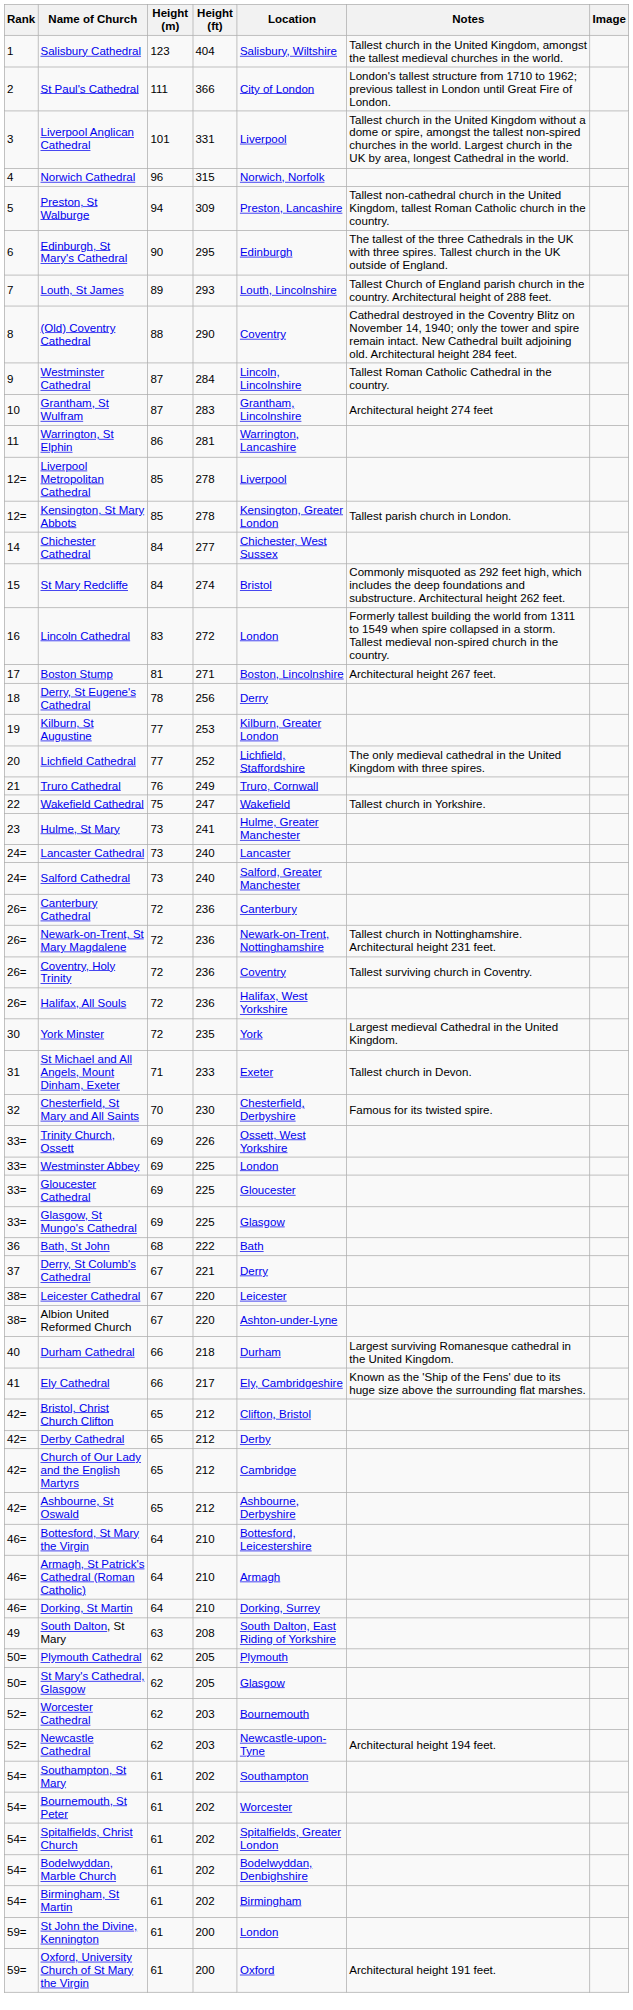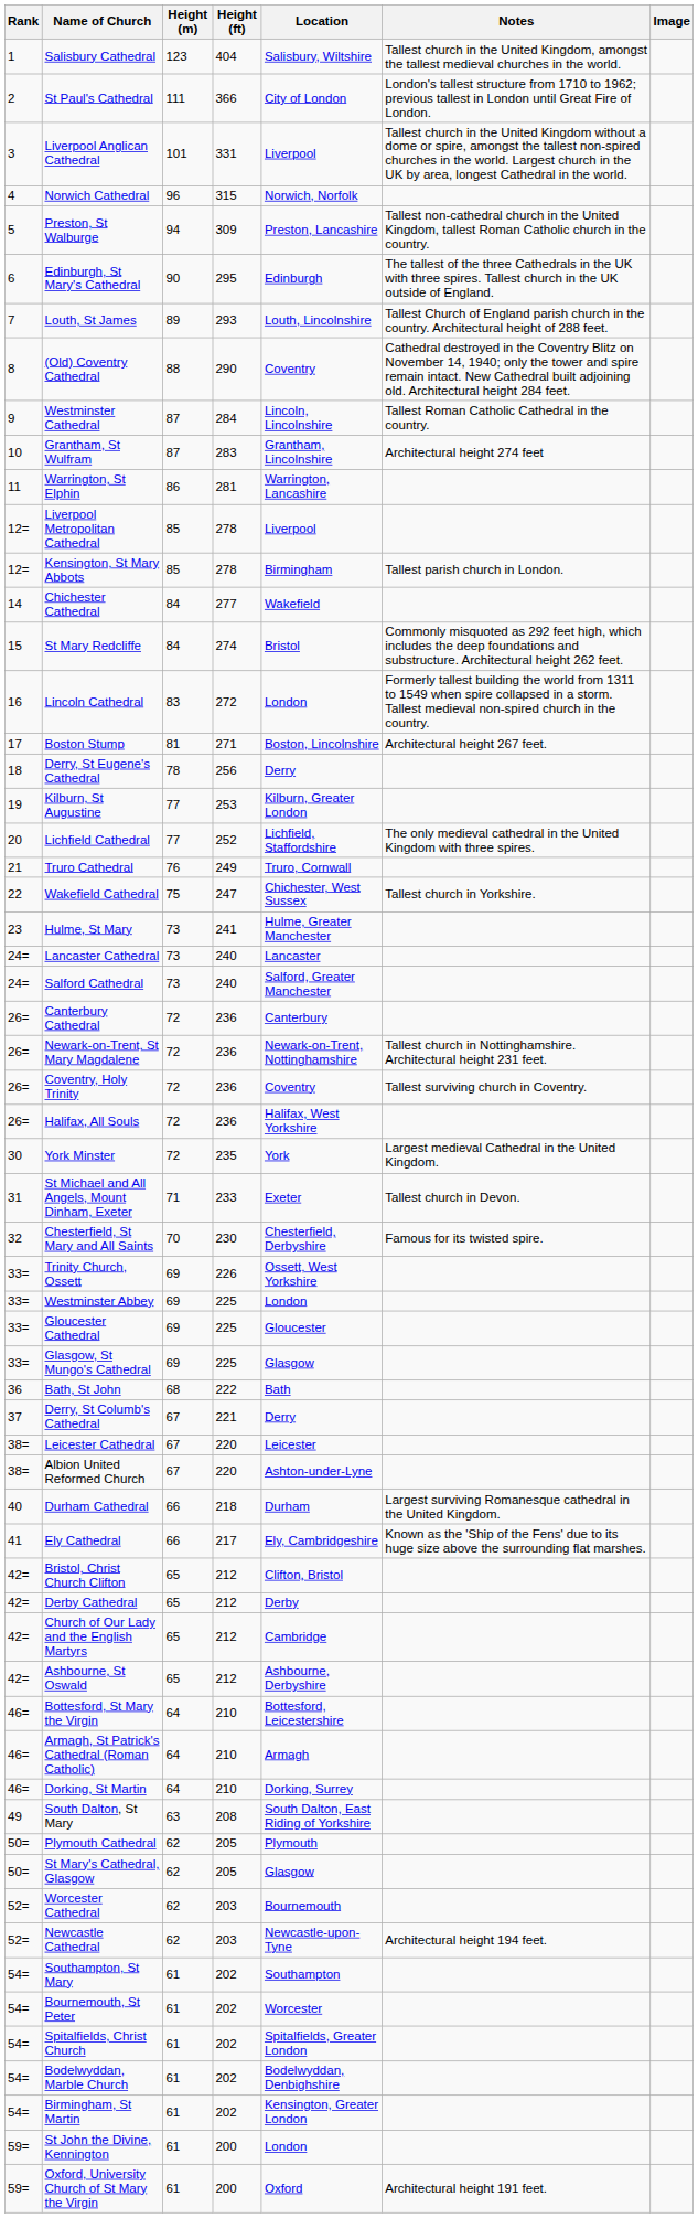Kensington, St Mary Abbots | Location: Kensington, Greater London -> Birmingham
Chichester Cathedral | Location: Chichester, West Sussex -> Wakefield
Wakefield Cathedral | Location: Wakefield -> Chichester, West Sussex
Birmingham, St Martin | Location: Birmingham -> Kensington, Greater London
